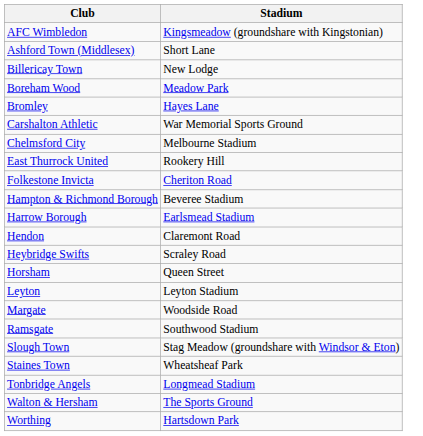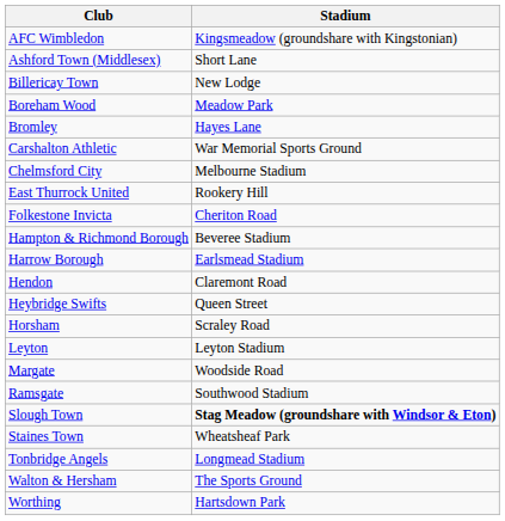Heybridge Swifts | Stadium: Scraley Road -> Queen Street
Horsham | Stadium: Queen Street -> Scraley Road
Slough Town | Stadium: normal -> bold
